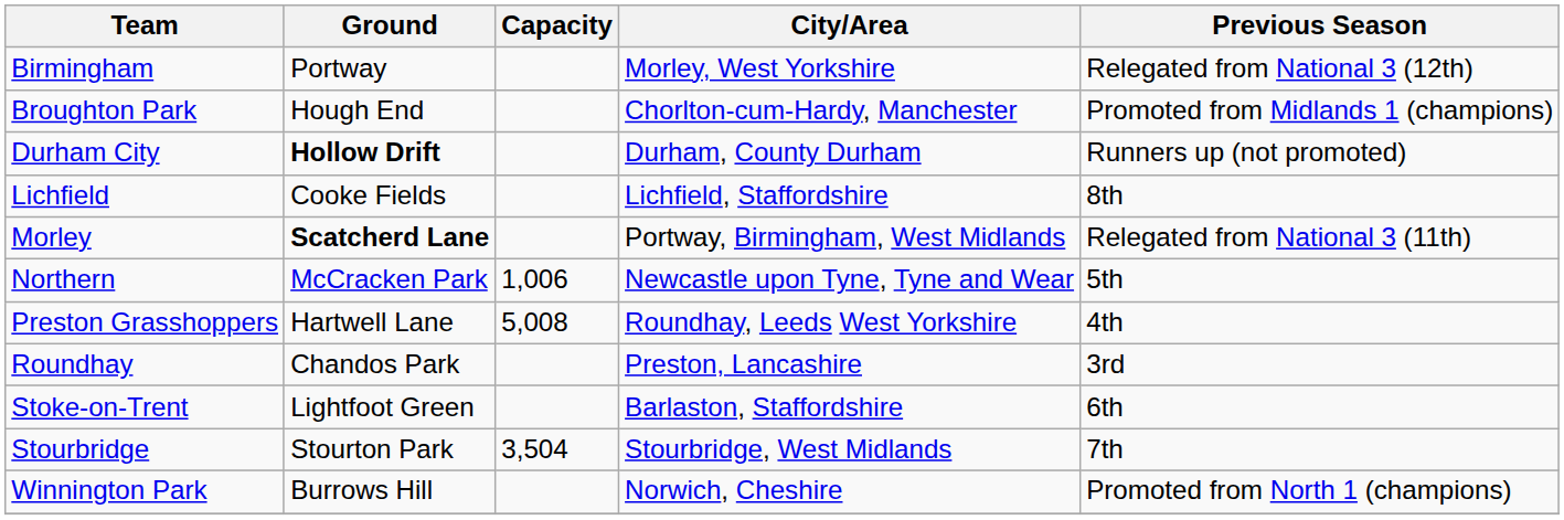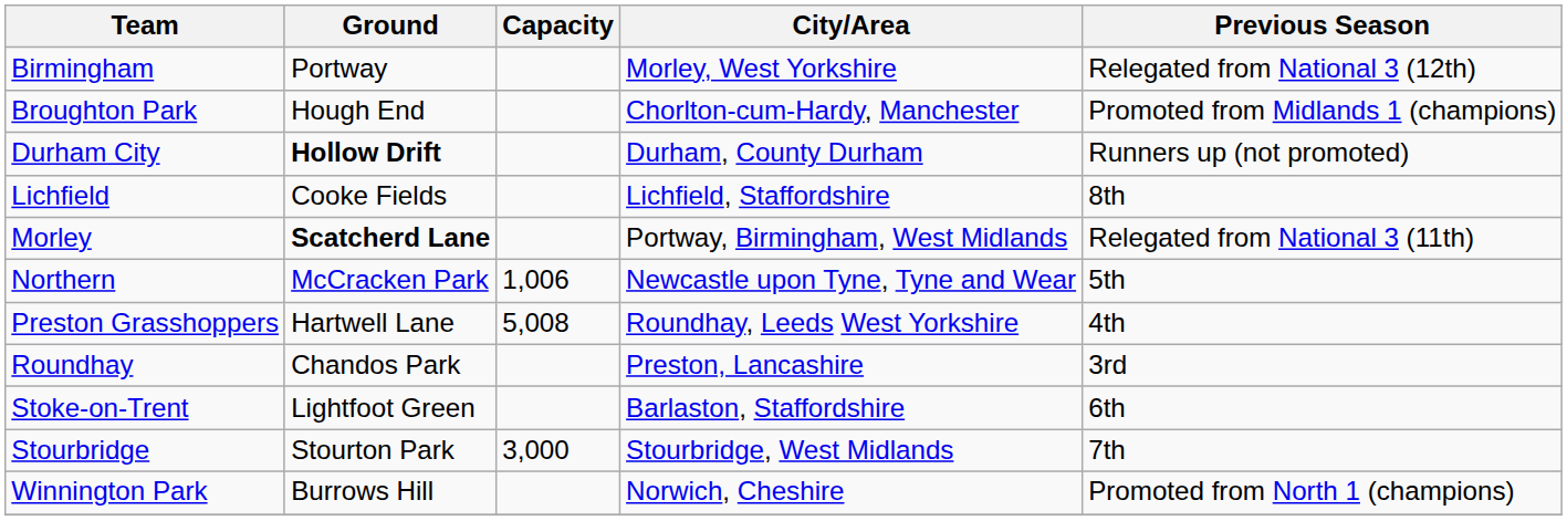Stourbridge | Capacity: 3,504 -> 3,000
